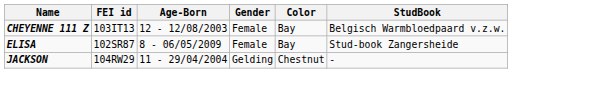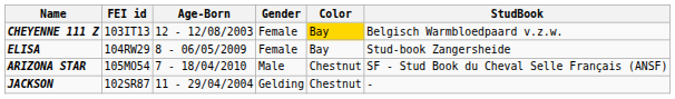CHEYENNE 111 Z | Color: no background -> gold background
ELISA | FEI id: 102SR87 -> 104RW29
+ row: ARIZONA STAR | 105MO54 | 7 - 18/04/2010 | Male | Chestnut | SF - Stud Book du Cheval Selle Français (ANSF)
JACKSON | FEI id: 104RW29 -> 102SR87
